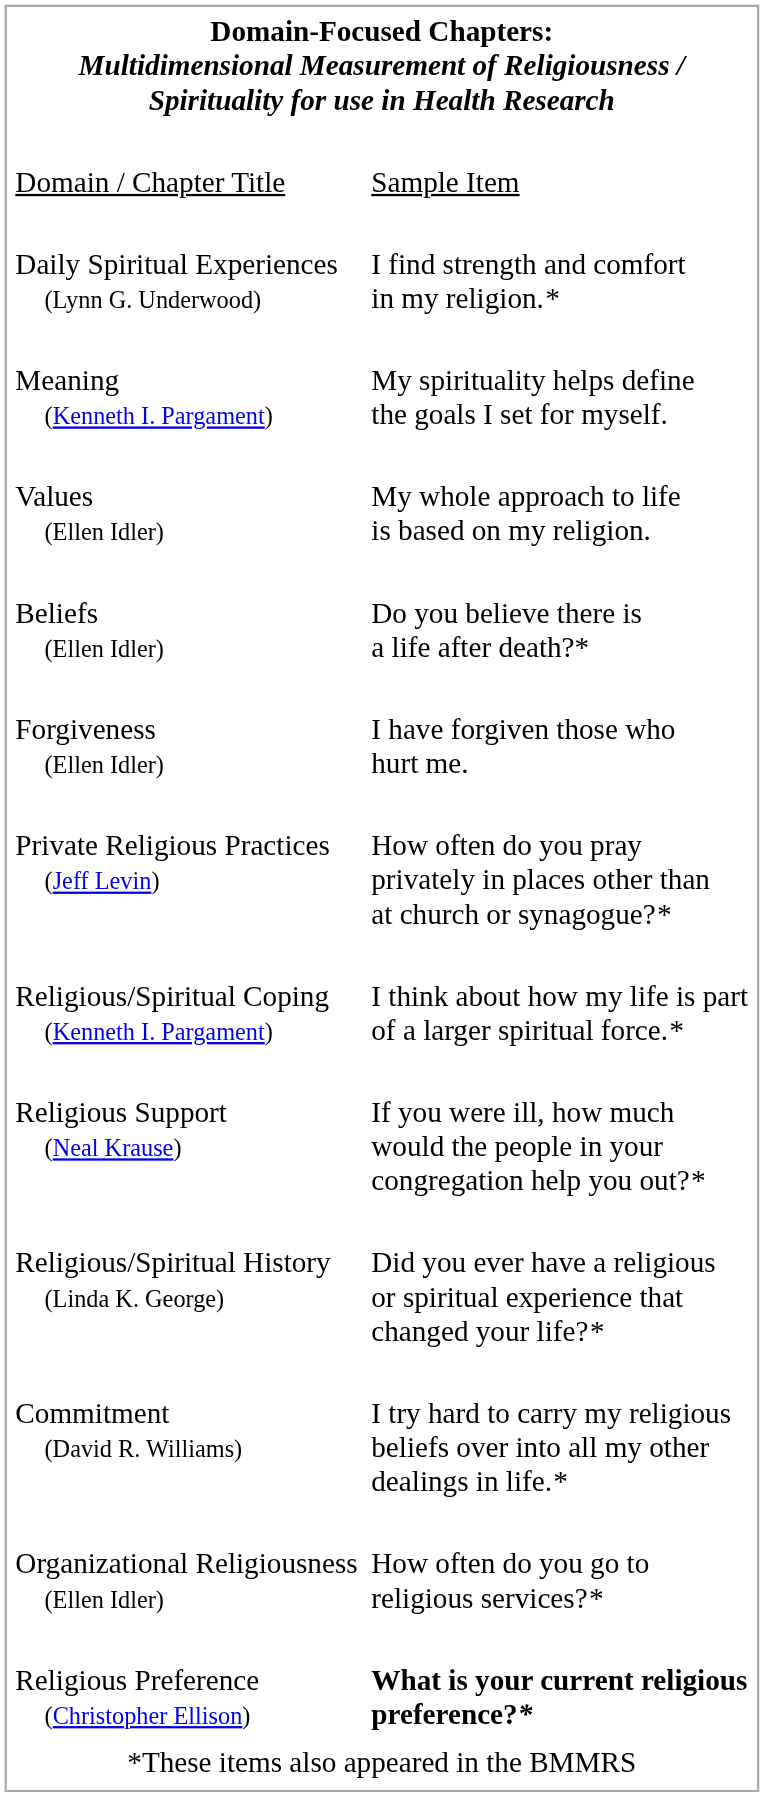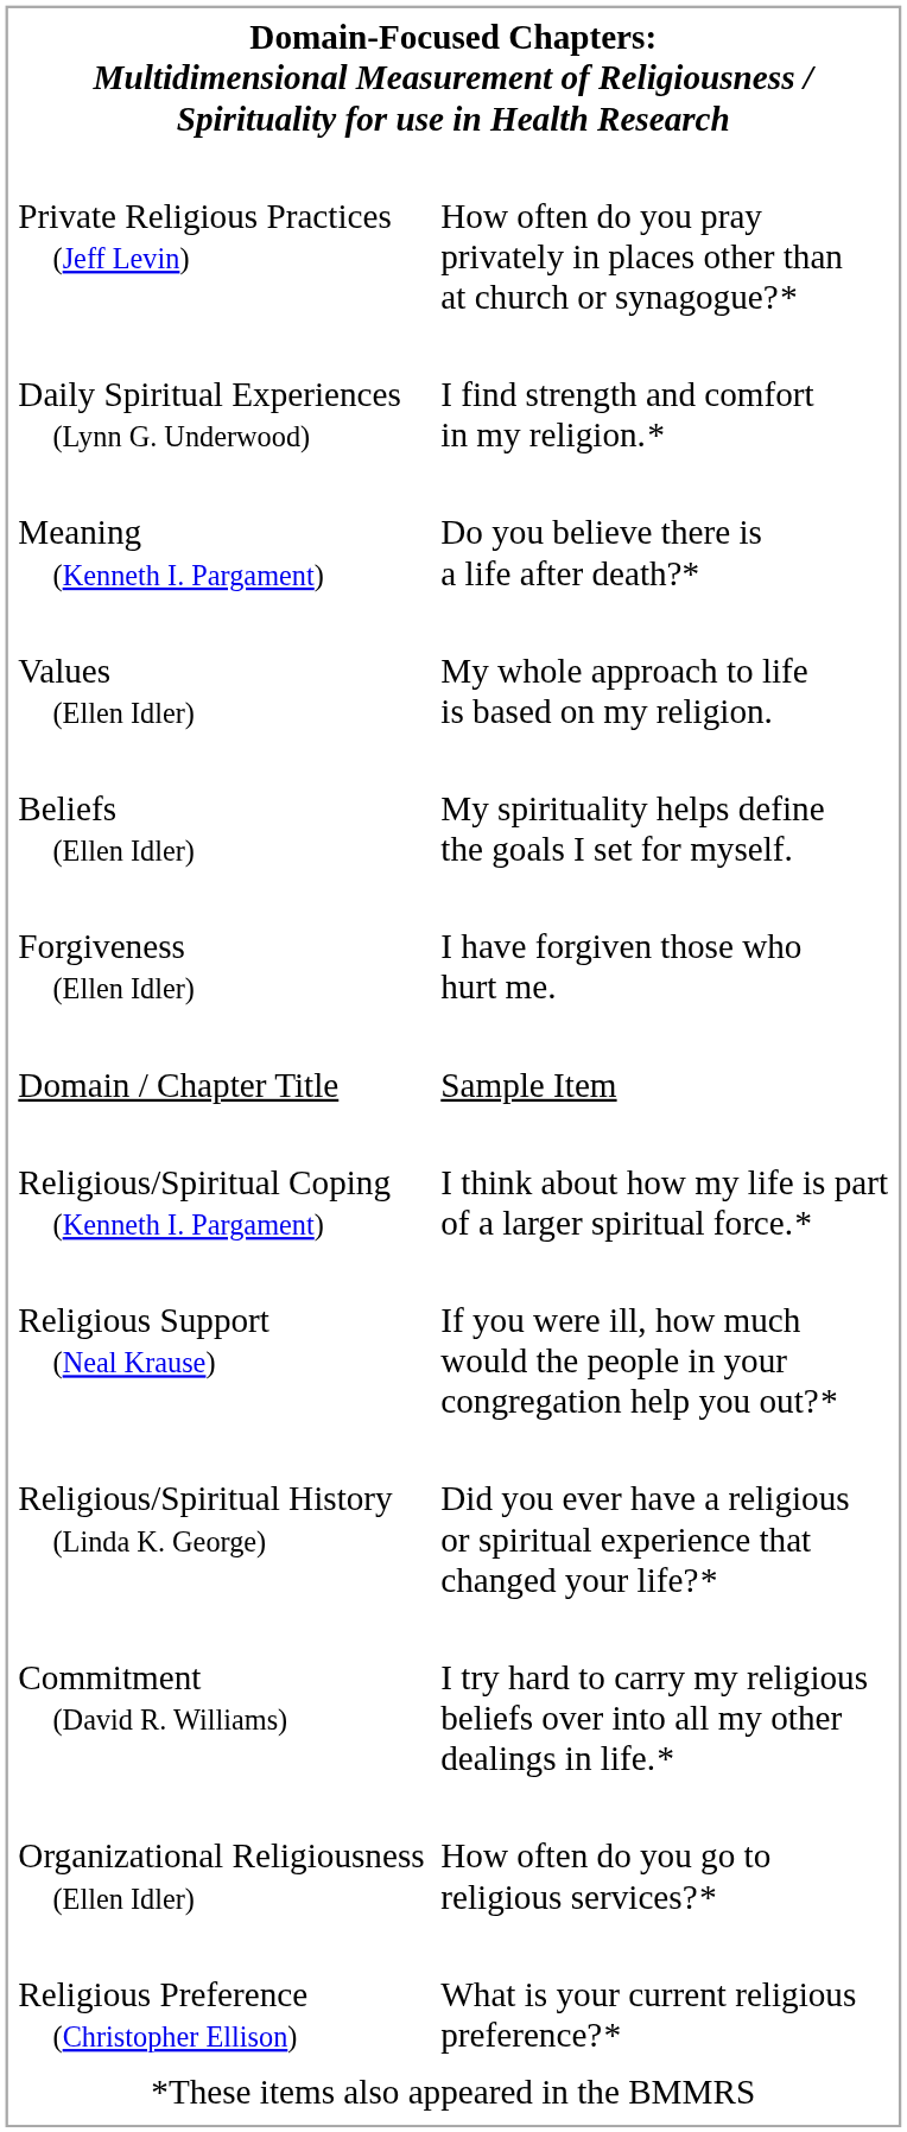rows swapped: Domain / Chapter Title <-> Private Religious Practices (Jeff Levin)
Meaning (Kenneth I. Pargament) | column 2: My spirituality helps define the goals I set for myself. -> Do you believe there is a life after death?*
Beliefs (Ellen Idler) | column 2: Do you believe there is a life after death?* -> My spirituality helps define the goals I set for myself.
Religious Preference (Christopher Ellison) | column 2: bold -> normal
